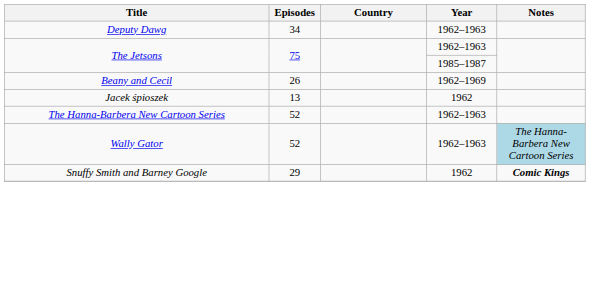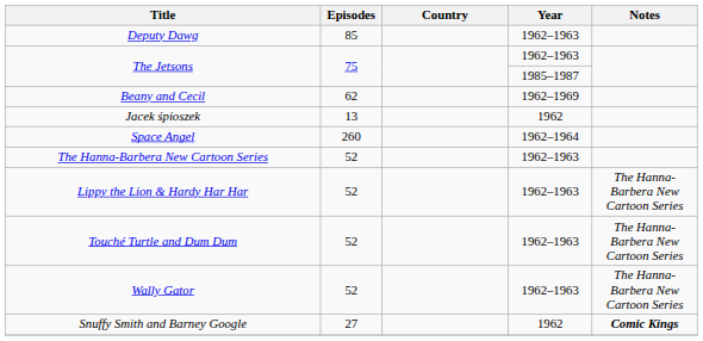Deputy Dawg | Episodes: 34 -> 85
Beany and Cecil | Episodes: 26 -> 62
+ row: Space Angel | 260 | 1962–1964
+ row: Lippy the Lion & Hardy Har Har | 52 | 1962–1963 | The Hanna-Barbera New Cartoon Series
+ row: Touché Turtle and Dum Dum | 52 | 1962–1963 | The Hanna-Barbera New Cartoon Series
Wally Gator | Notes: lightblue background -> no background
Snuffy Smith and Barney Google | Episodes: 29 -> 27
